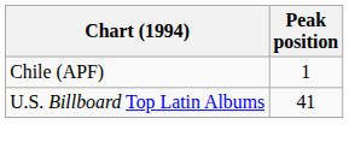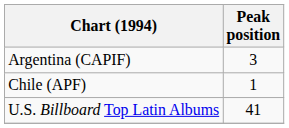+ row: Argentina (CAPIF) | 3
